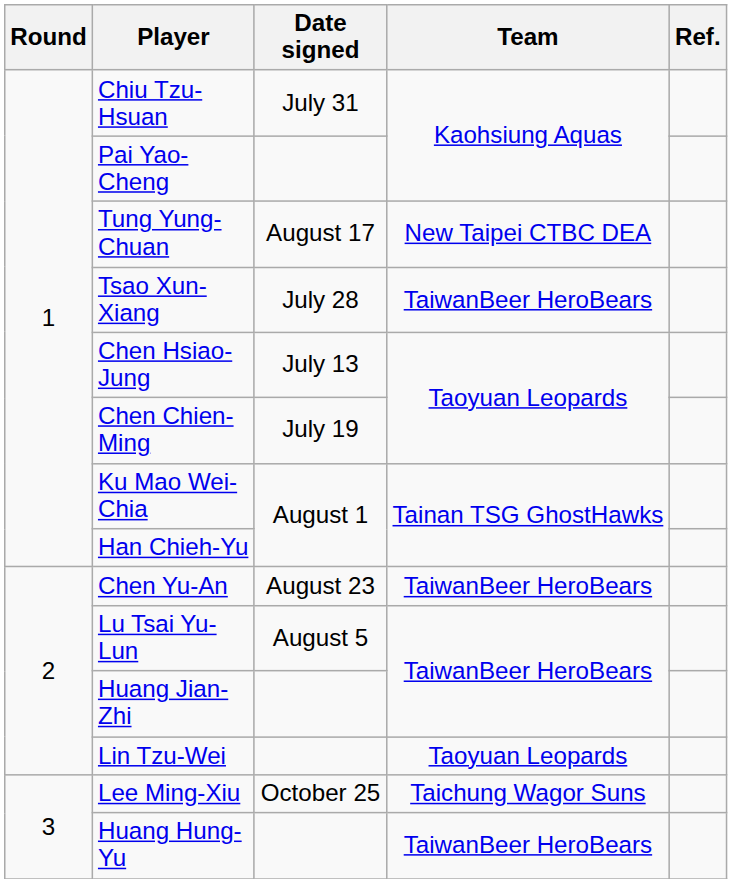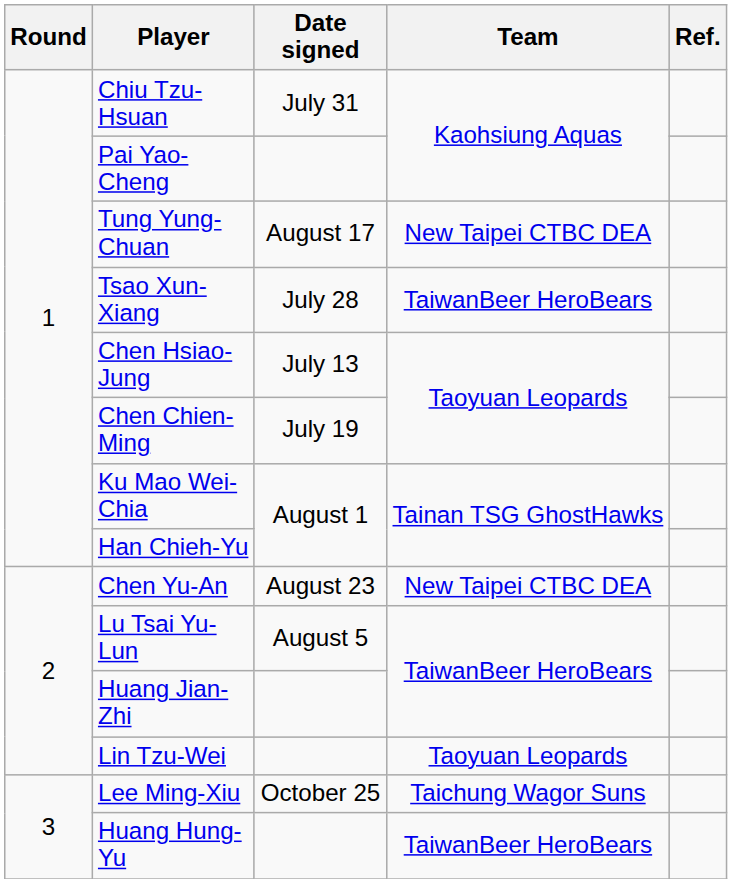Chen Yu-An | Team: TaiwanBeer HeroBears -> New Taipei CTBC DEA
